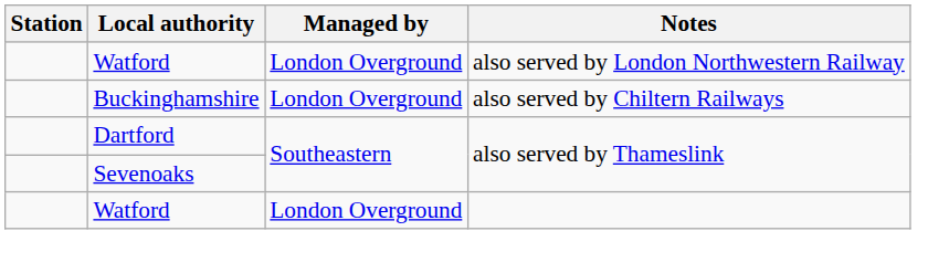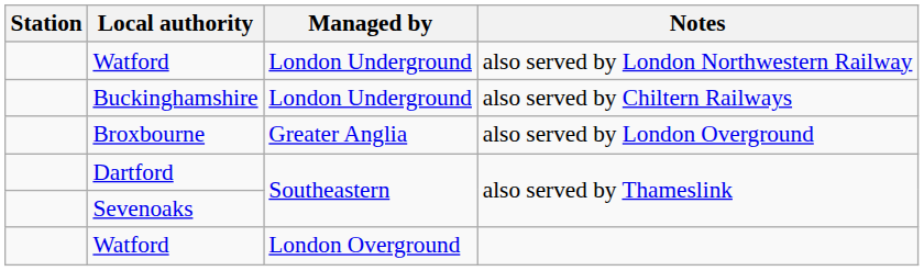Watford / also served by London Northwestern Railway | Managed by: London Overground -> London Underground
Buckinghamshire | Managed by: London Overground -> London Underground
+ row: Broxbourne | Greater Anglia | also served by London Overground
